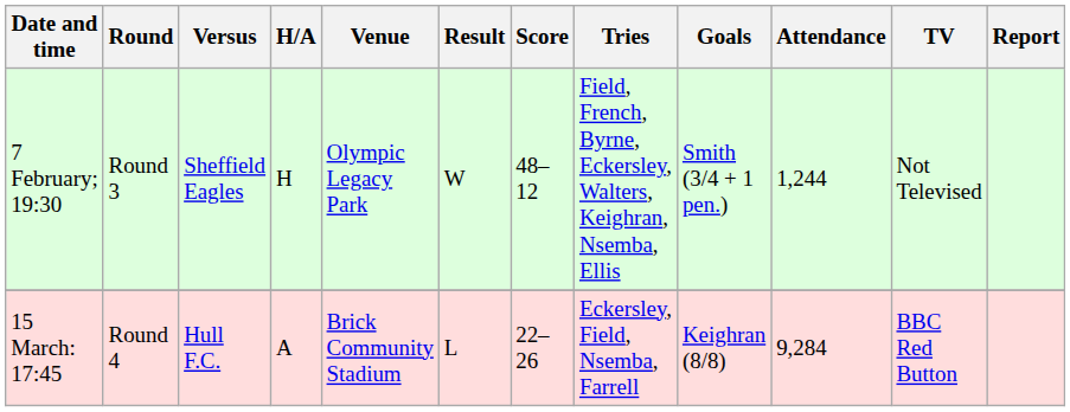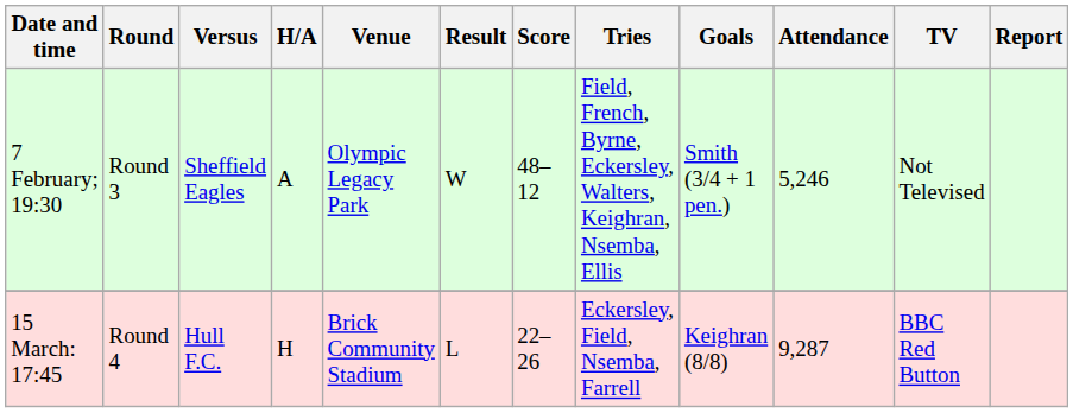7 February; 19:30 | H/A: H -> A
7 February; 19:30 | Attendance: 1,244 -> 5,246
15 March: 17:45 | H/A: A -> H
15 March: 17:45 | Attendance: 9,284 -> 9,287
